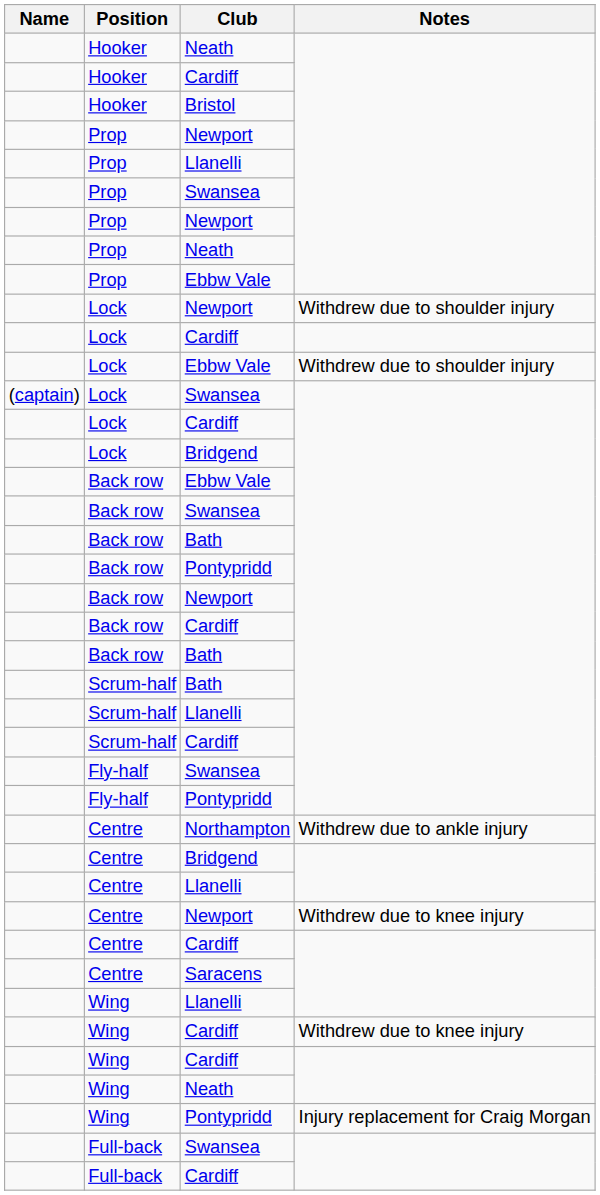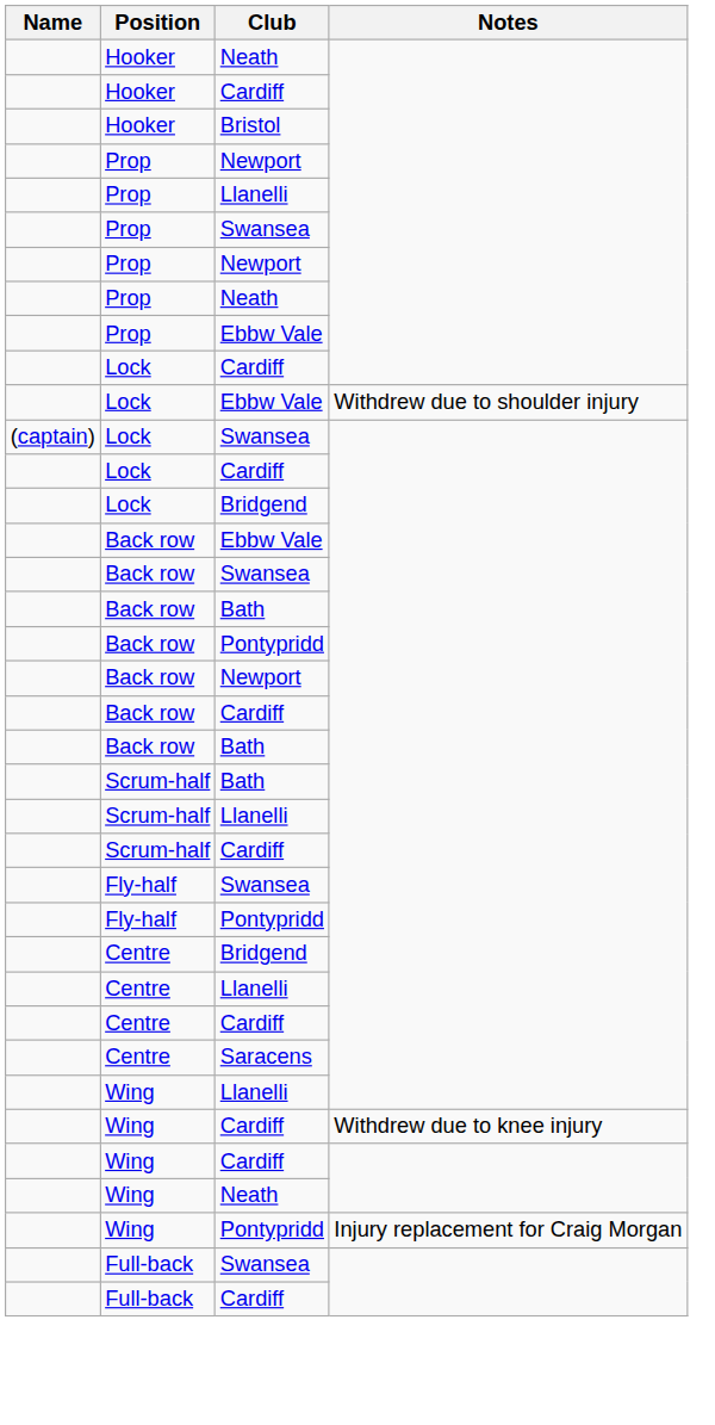- row: Lock | Newport | Withdrew due to shoulder injury
- row: Centre | Northampton | Withdrew due to ankle injury
- row: Centre | Newport | Withdrew due to knee injury
